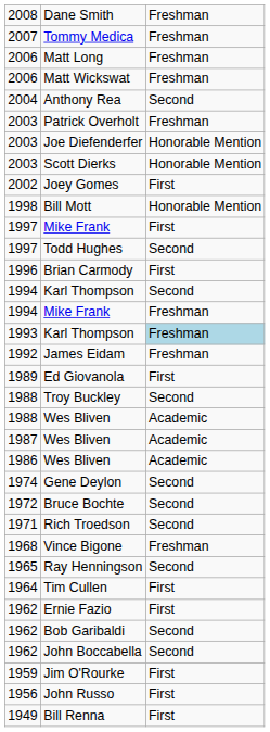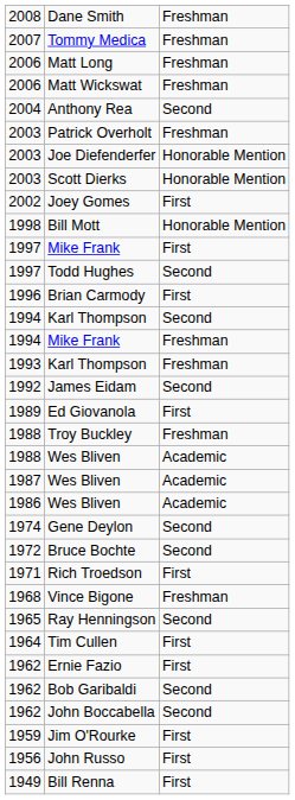1993 / Karl Thompson | column 3: lightblue background -> no background
James Eidam | column 3: Freshman -> Second
Troy Buckley | column 3: Second -> Freshman
Rich Troedson | column 3: Second -> First
